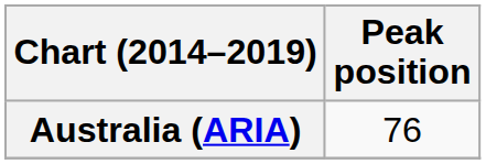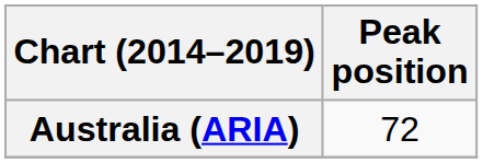Australia (ARIA) | Peak position: 76 -> 72
